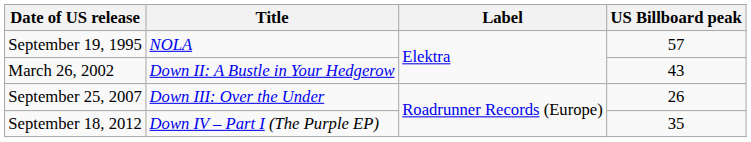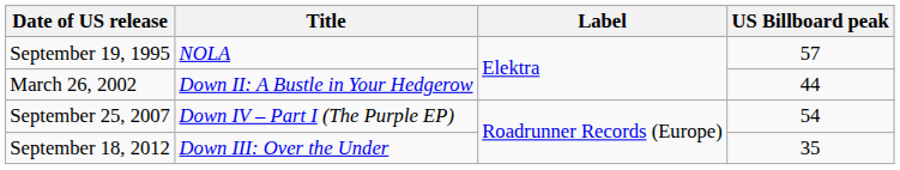March 26, 2002 | US Billboard peak: 43 -> 44
September 25, 2007 | Title: Down III: Over the Under -> Down IV – Part I (The Purple EP)
September 25, 2007 | US Billboard peak: 26 -> 54
September 18, 2012 | Title: Down IV – Part I (The Purple EP) -> Down III: Over the Under
